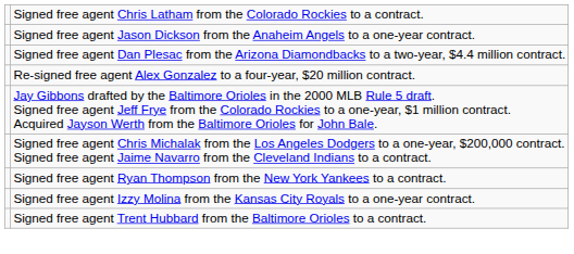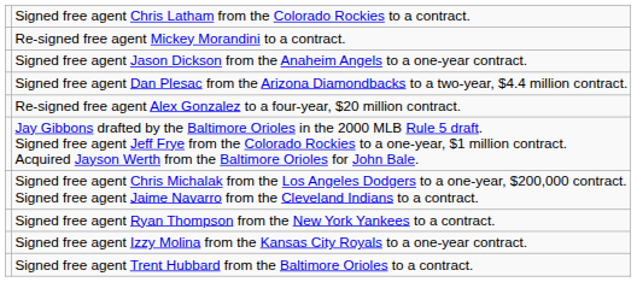+ row: Re-signed free agent Mickey Morandini to a contract.
